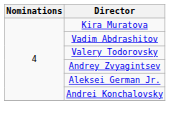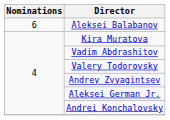+ row: 6 | Aleksei Balabanov
